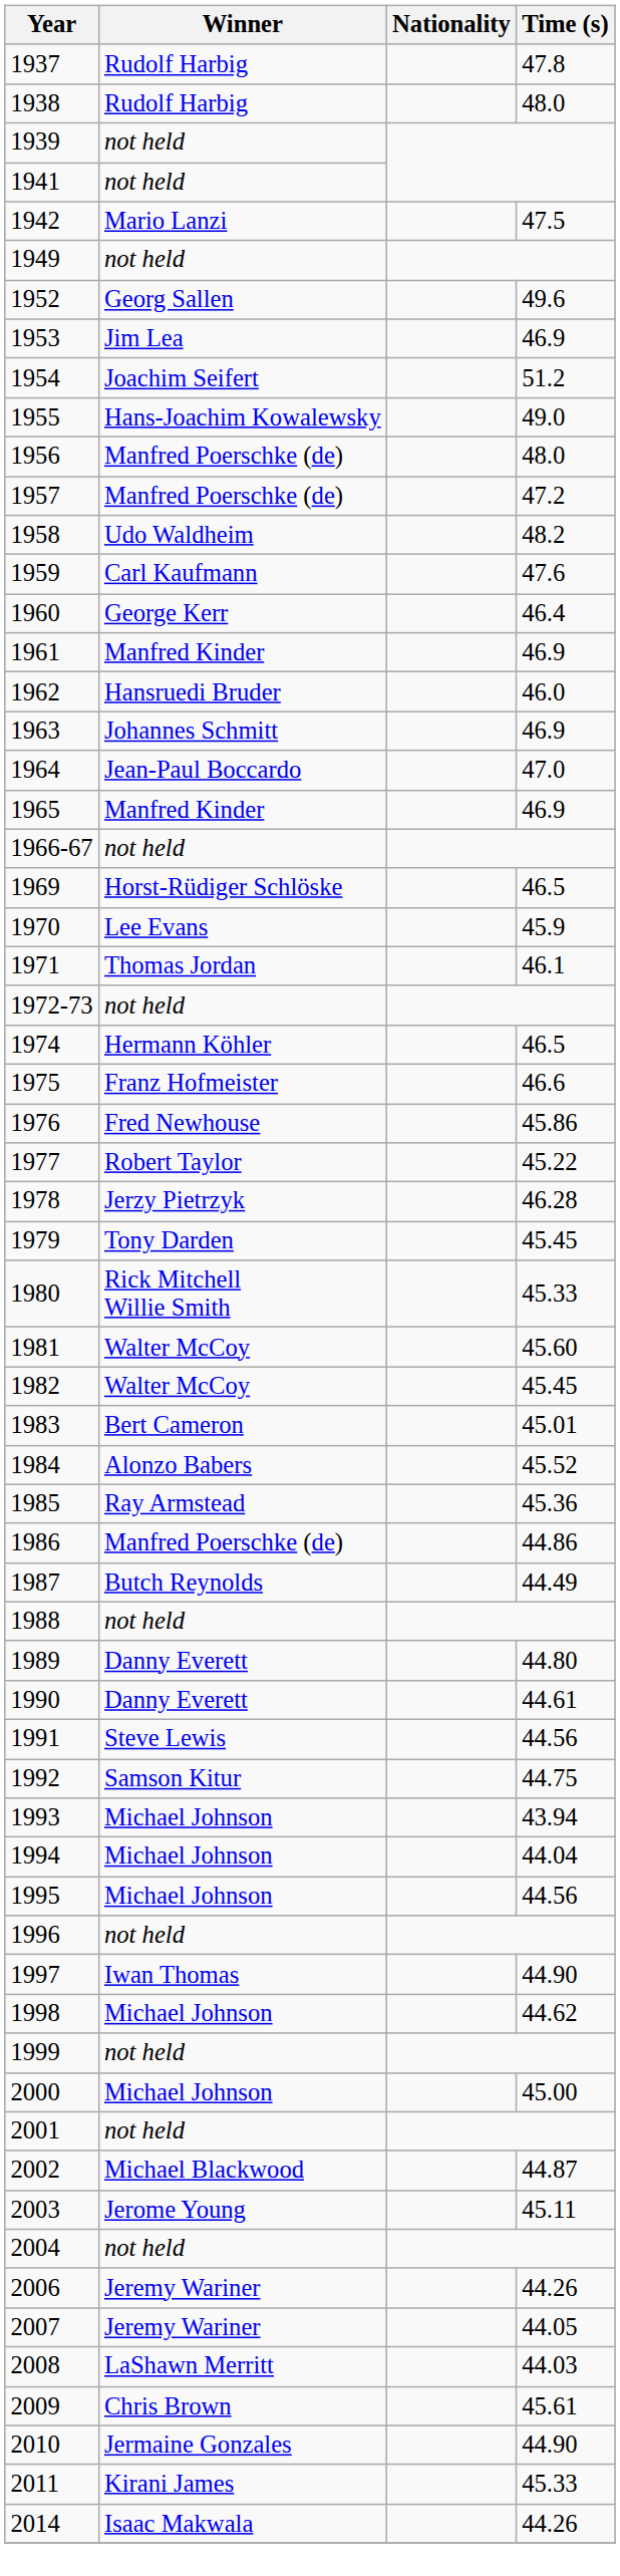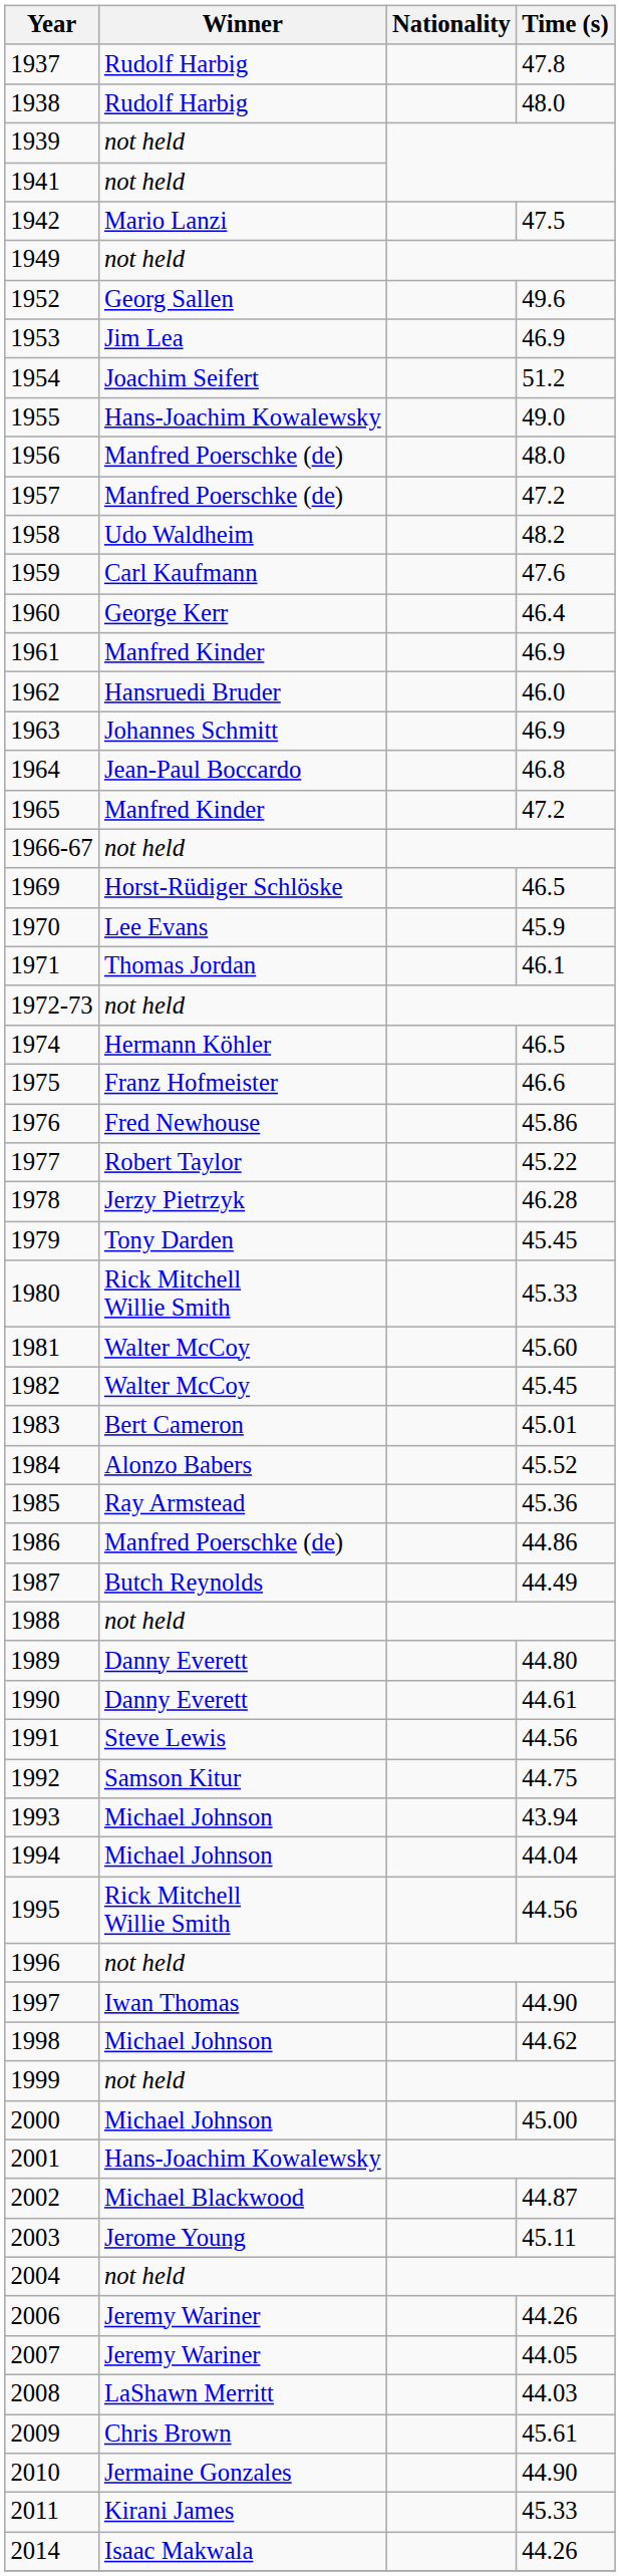1964 | Time (s): 47.0 -> 46.8
1965 | Time (s): 46.9 -> 47.2
1995 | Winner: Michael Johnson -> Rick Mitchell Willie Smith
2001 | Winner: not held -> Hans-Joachim Kowalewsky
